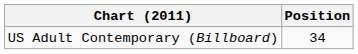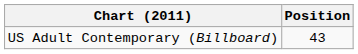US Adult Contemporary (Billboard) | Position: 34 -> 43
